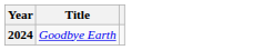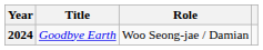+ column: Role | Woo Seong-jae / Damian
